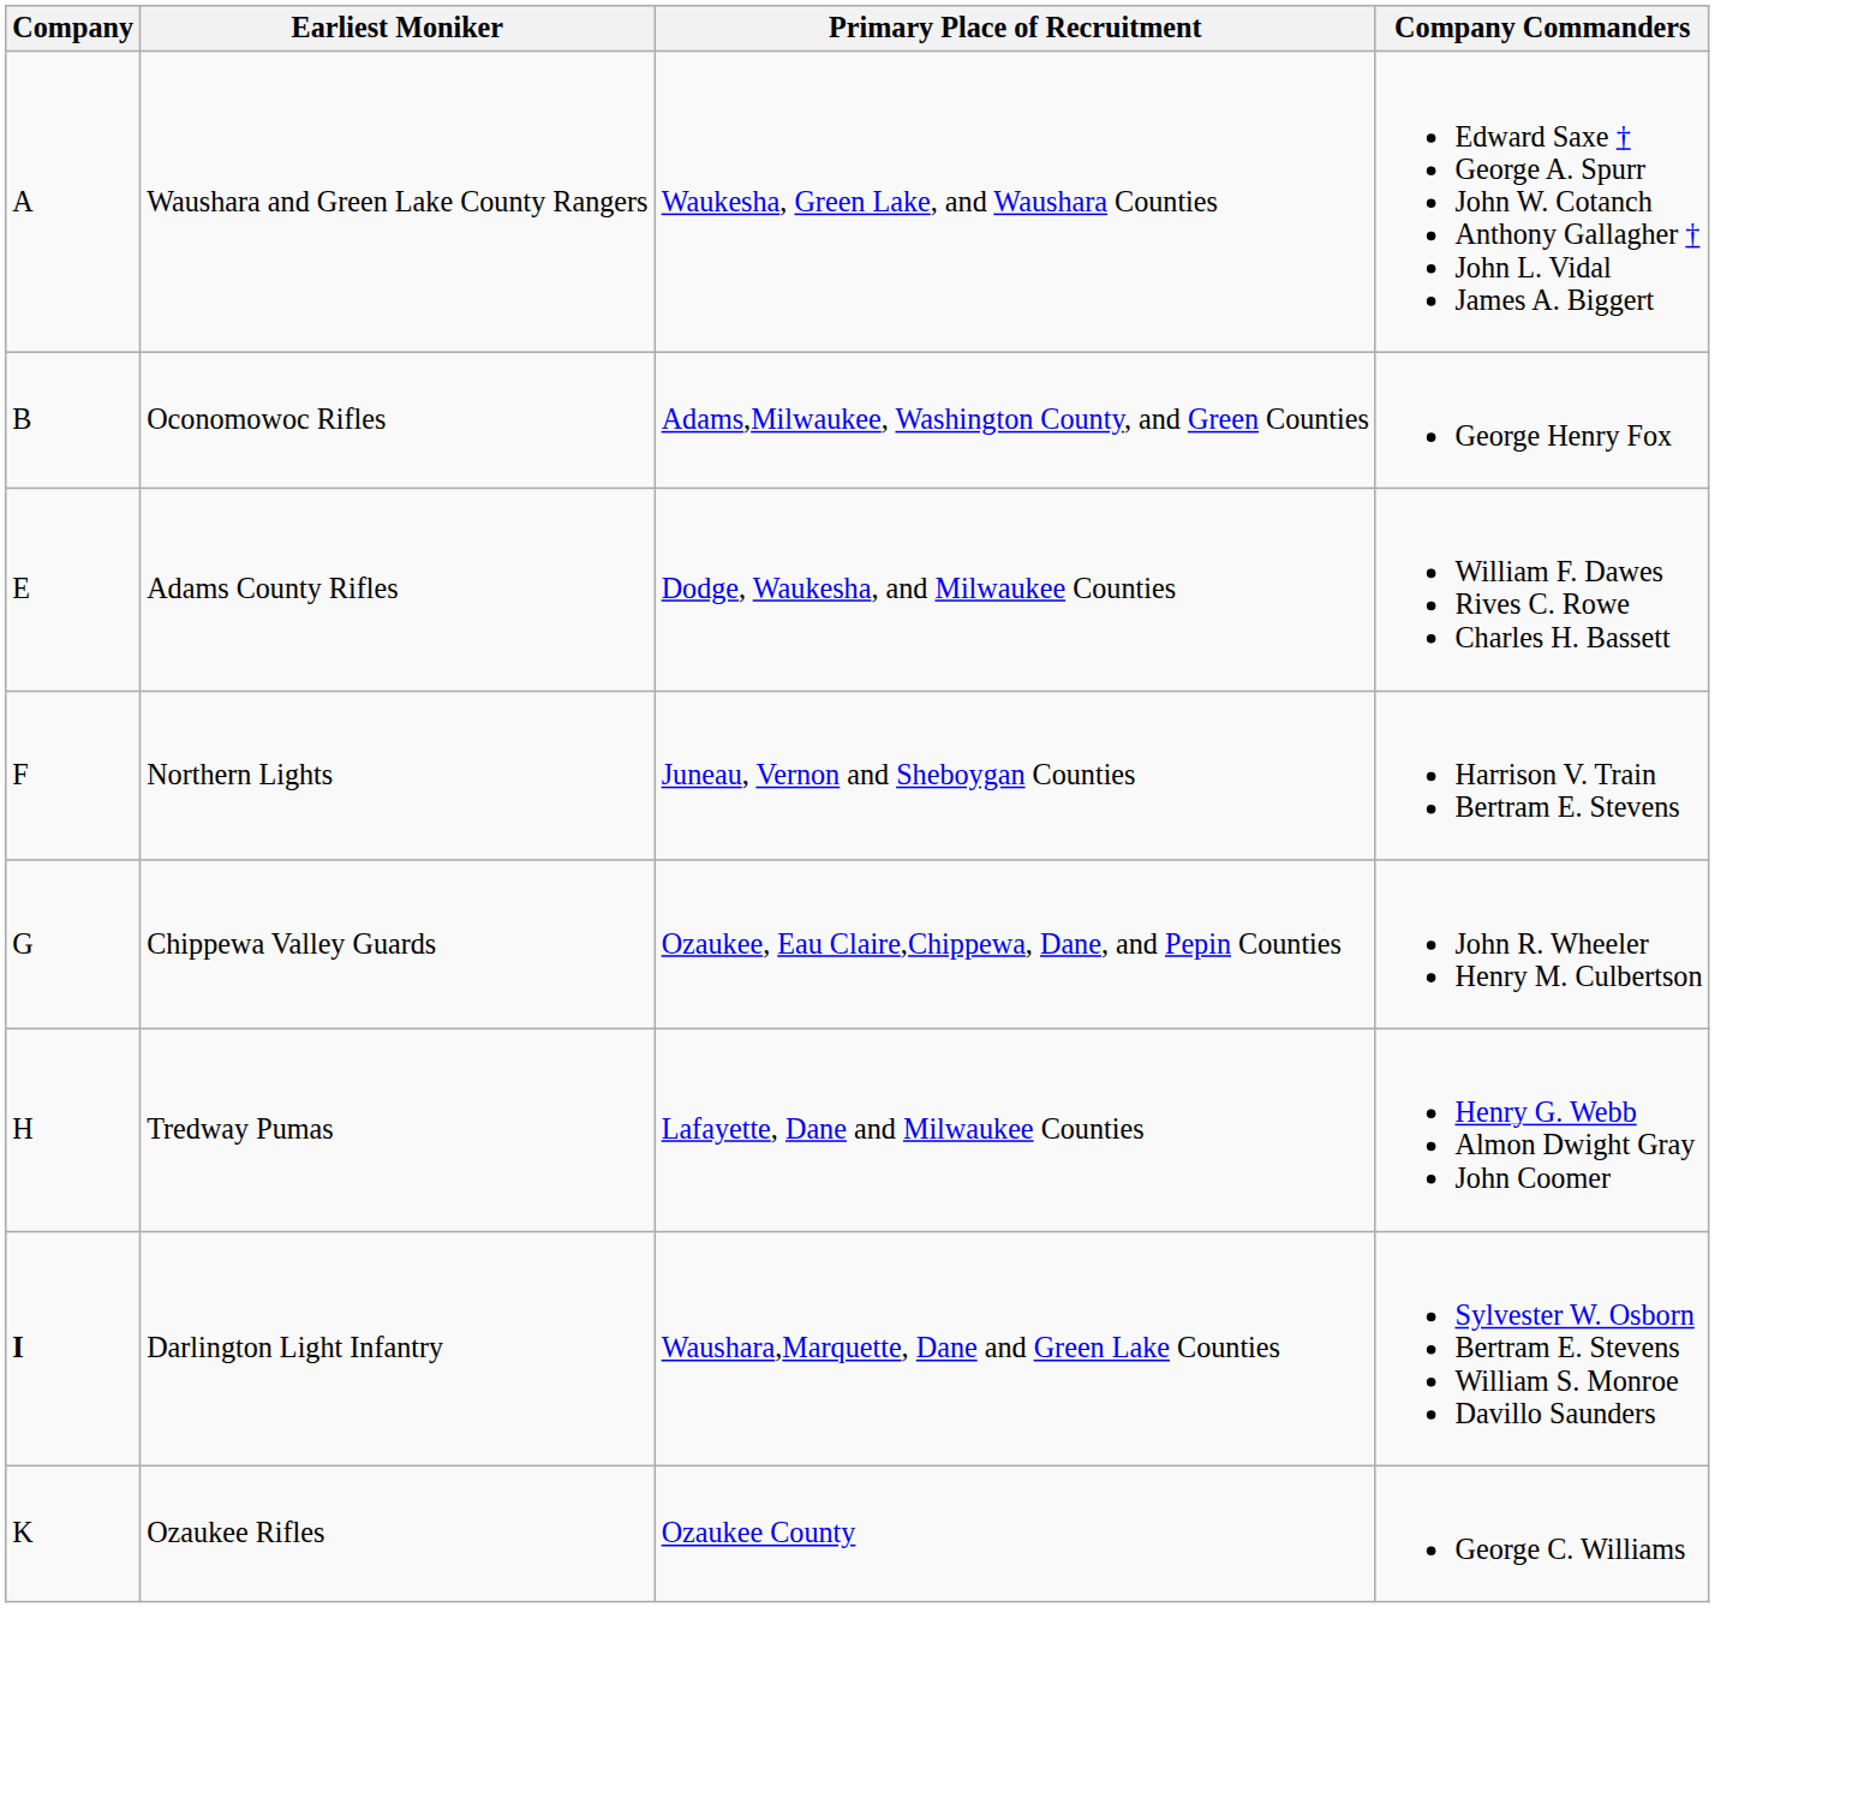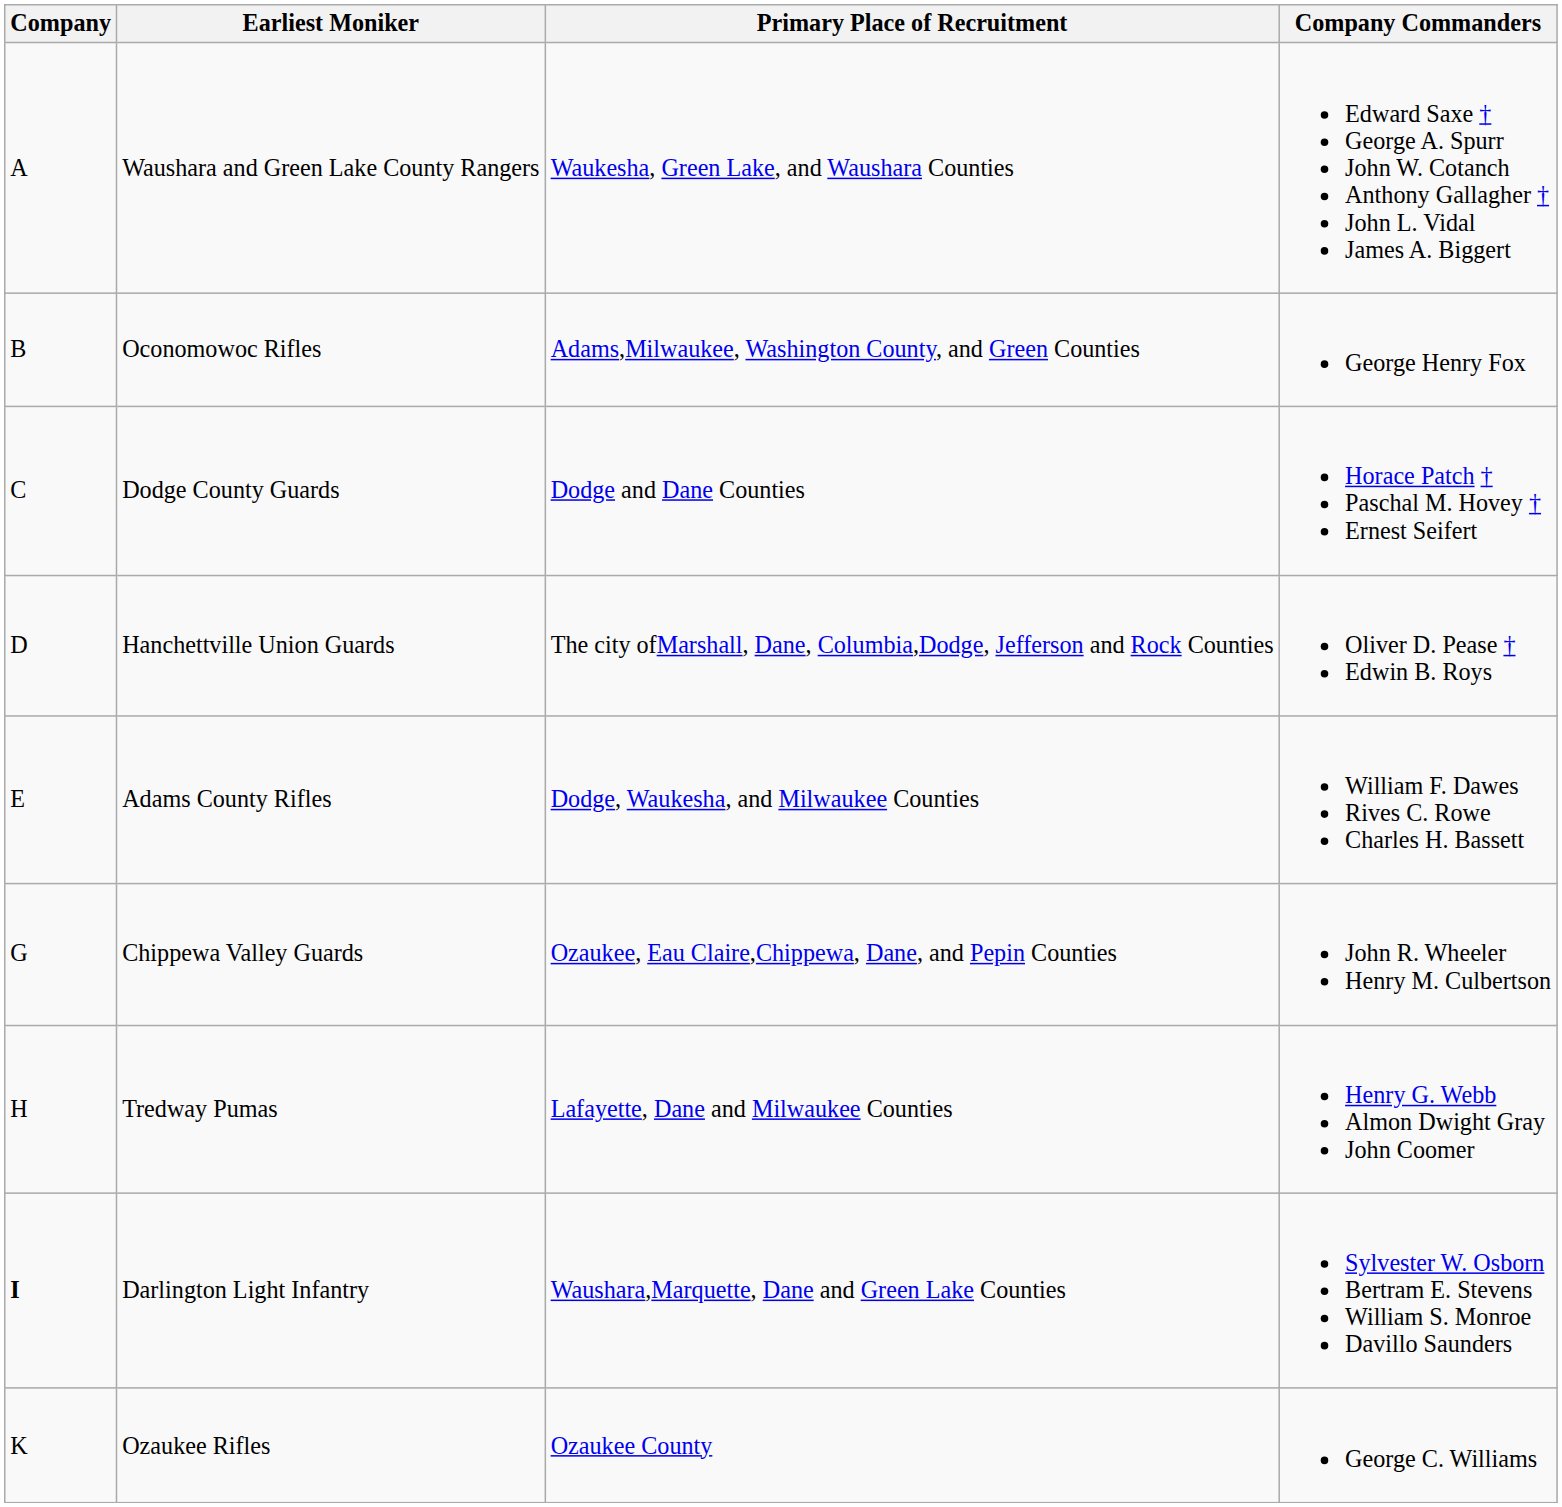+ row: C | Dodge County Guards | Dodge and Dane Counties | Horace Patch † Paschal M. Hovey † Ernest Seifert
+ row: D | Hanchettville Union Guards | The city ofMarshall, Dane, Columbia,Dodge, Jefferson and Rock Counties | Oliver D. Pease † Edwin B. Roys
- row: F | Northern Lights | Juneau, Vernon and Sheboygan Counties | Harrison V. Train Bertram E. Stevens
